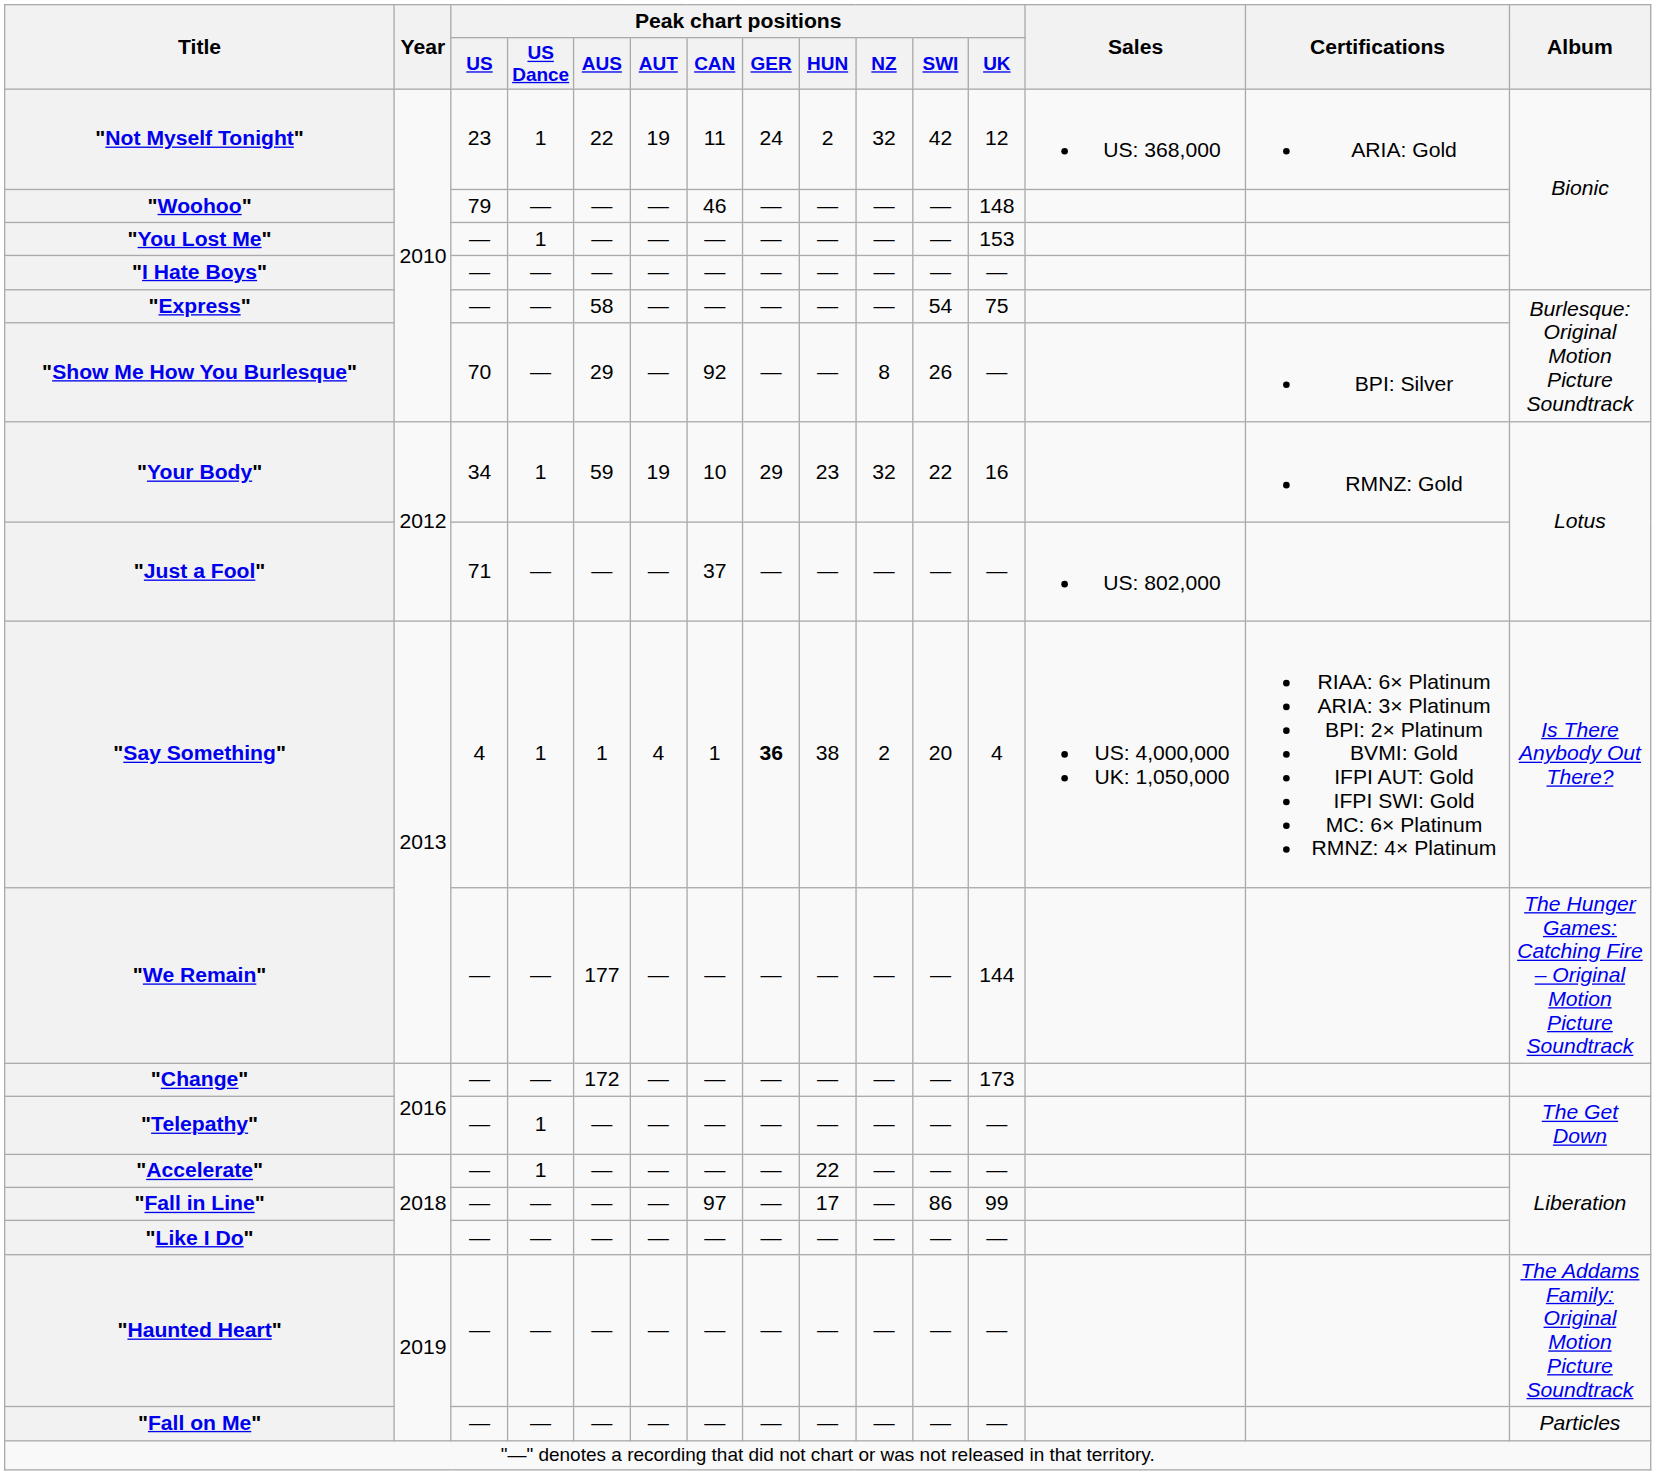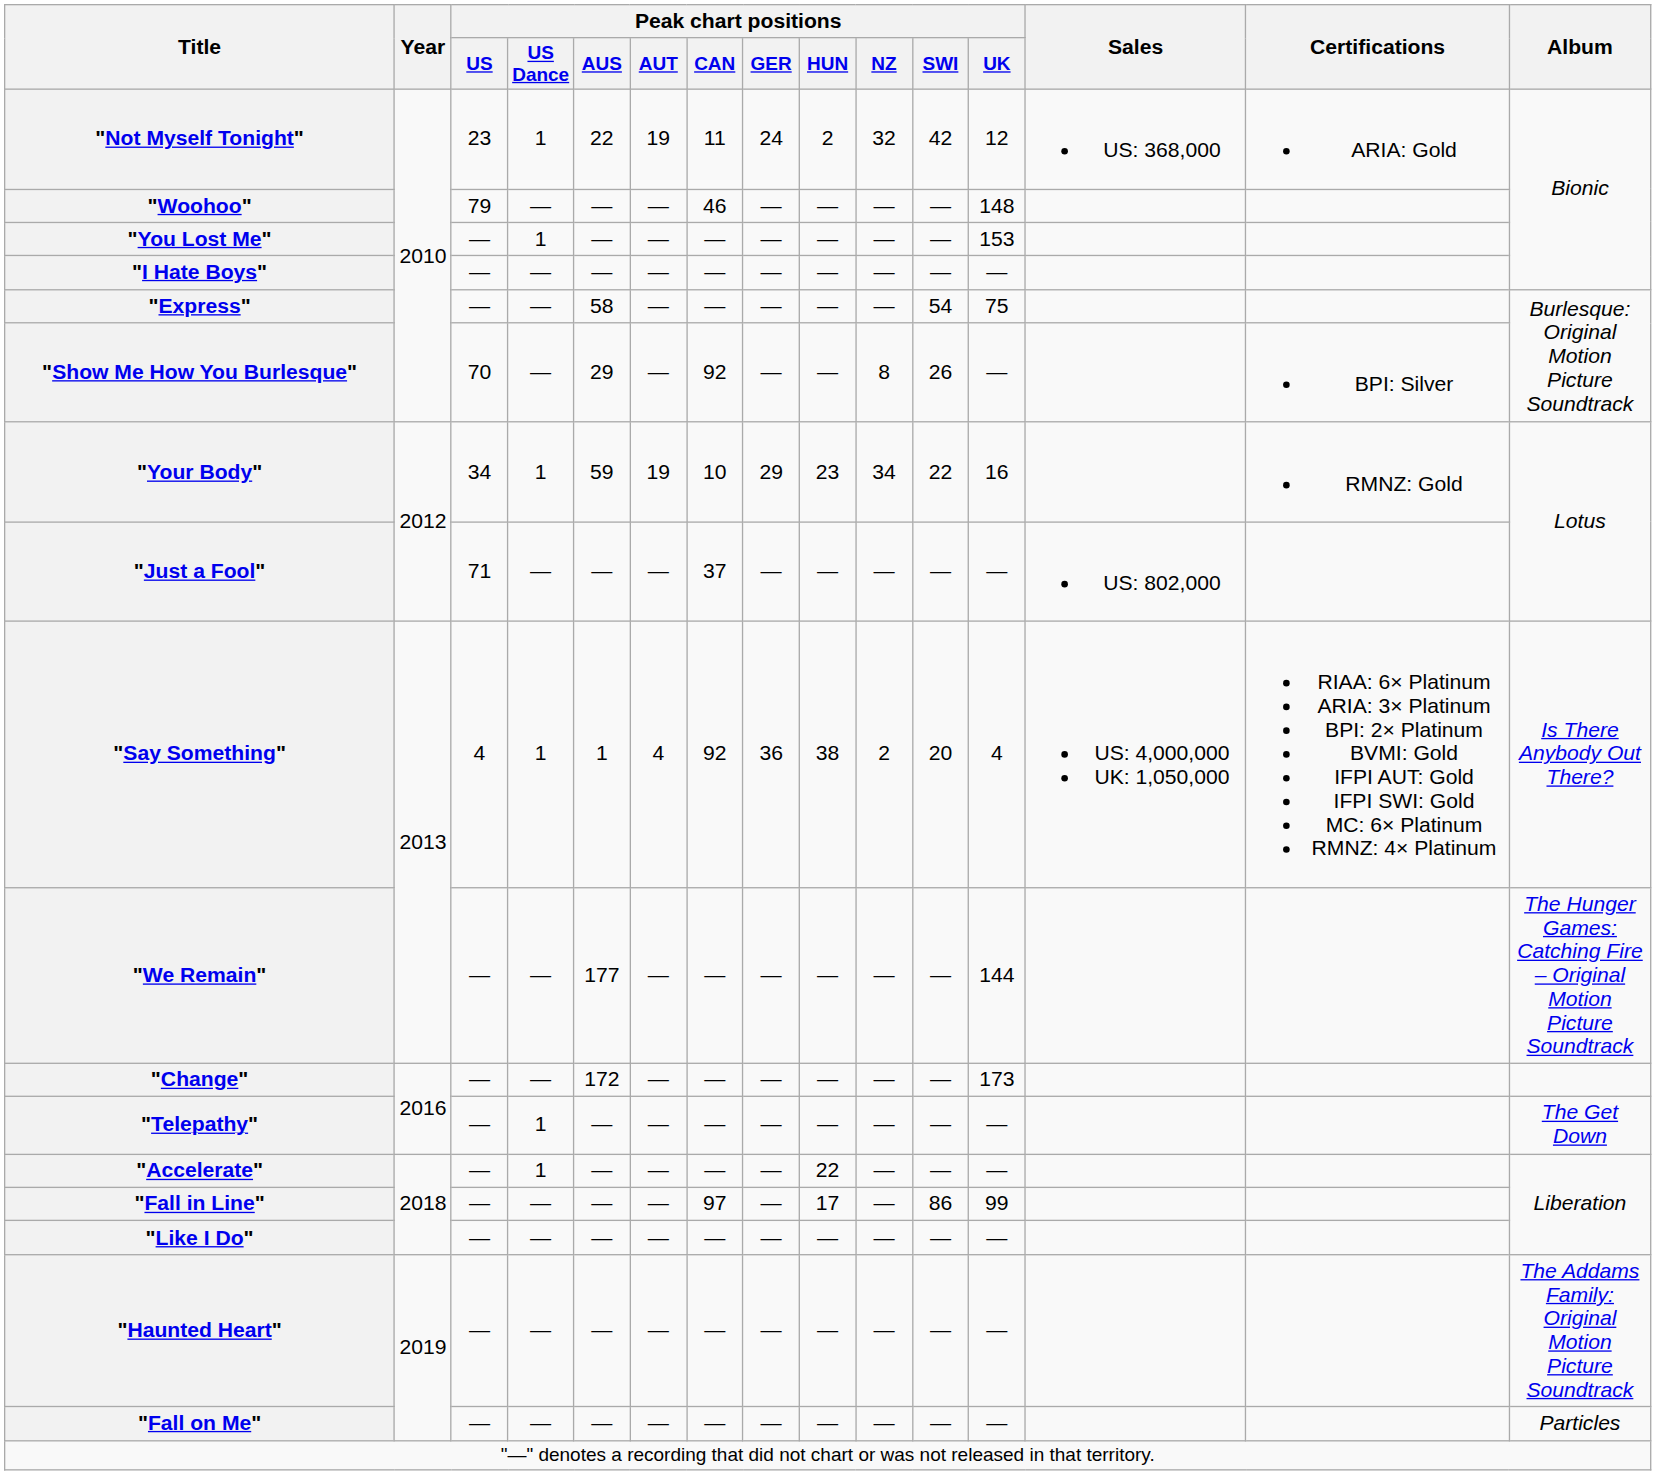"Your Body" | Peak chart positions / NZ: 32 -> 34
"Say Something" | Peak chart positions / CAN: 1 -> 92
"Say Something" | Peak chart positions / GER: bold -> normal
